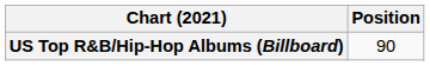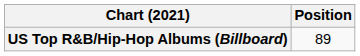US Top R&B/Hip-Hop Albums (Billboard) | Position: 90 -> 89
